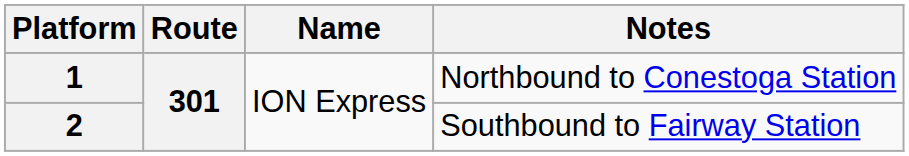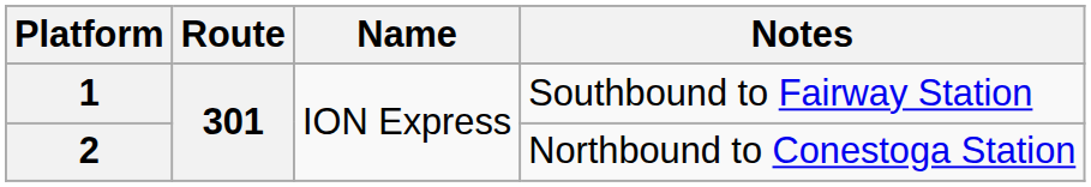1 | Notes: Northbound to Conestoga Station -> Southbound to Fairway Station
2 | Notes: Southbound to Fairway Station -> Northbound to Conestoga Station
